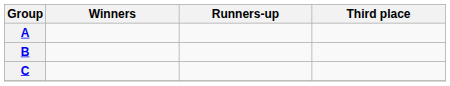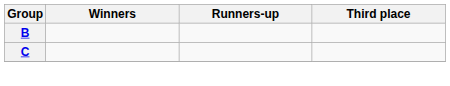- row: A
